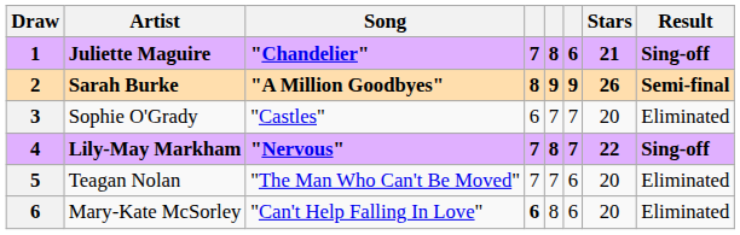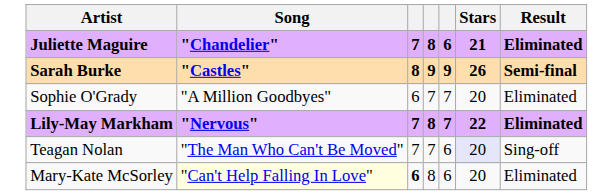- column: Draw | 1 | 2 | 3 | 4 | 5 | 6
Juliette Maguire | Result: Sing-off -> Eliminated
Sarah Burke | Song: "A Million Goodbyes" -> "Castles"
Sophie O'Grady | Song: "Castles" -> "A Million Goodbyes"
Lily-May Markham | Result: Sing-off -> Eliminated
Teagan Nolan | Stars: no background -> lavender background
Teagan Nolan | Result: Eliminated -> Sing-off
Mary-Kate McSorley | Song: no background -> lightyellow background
